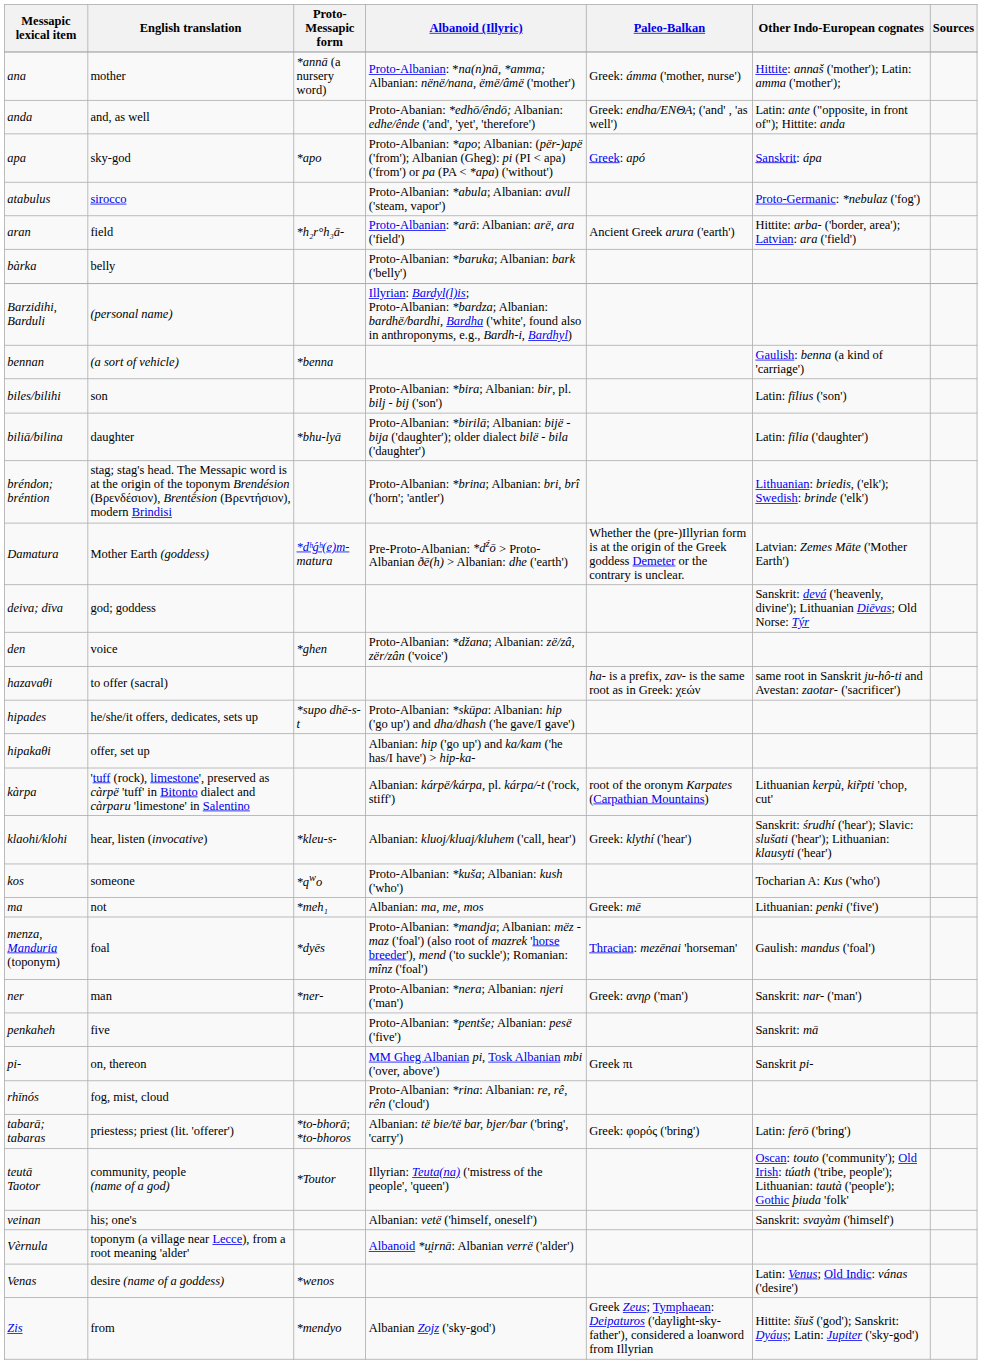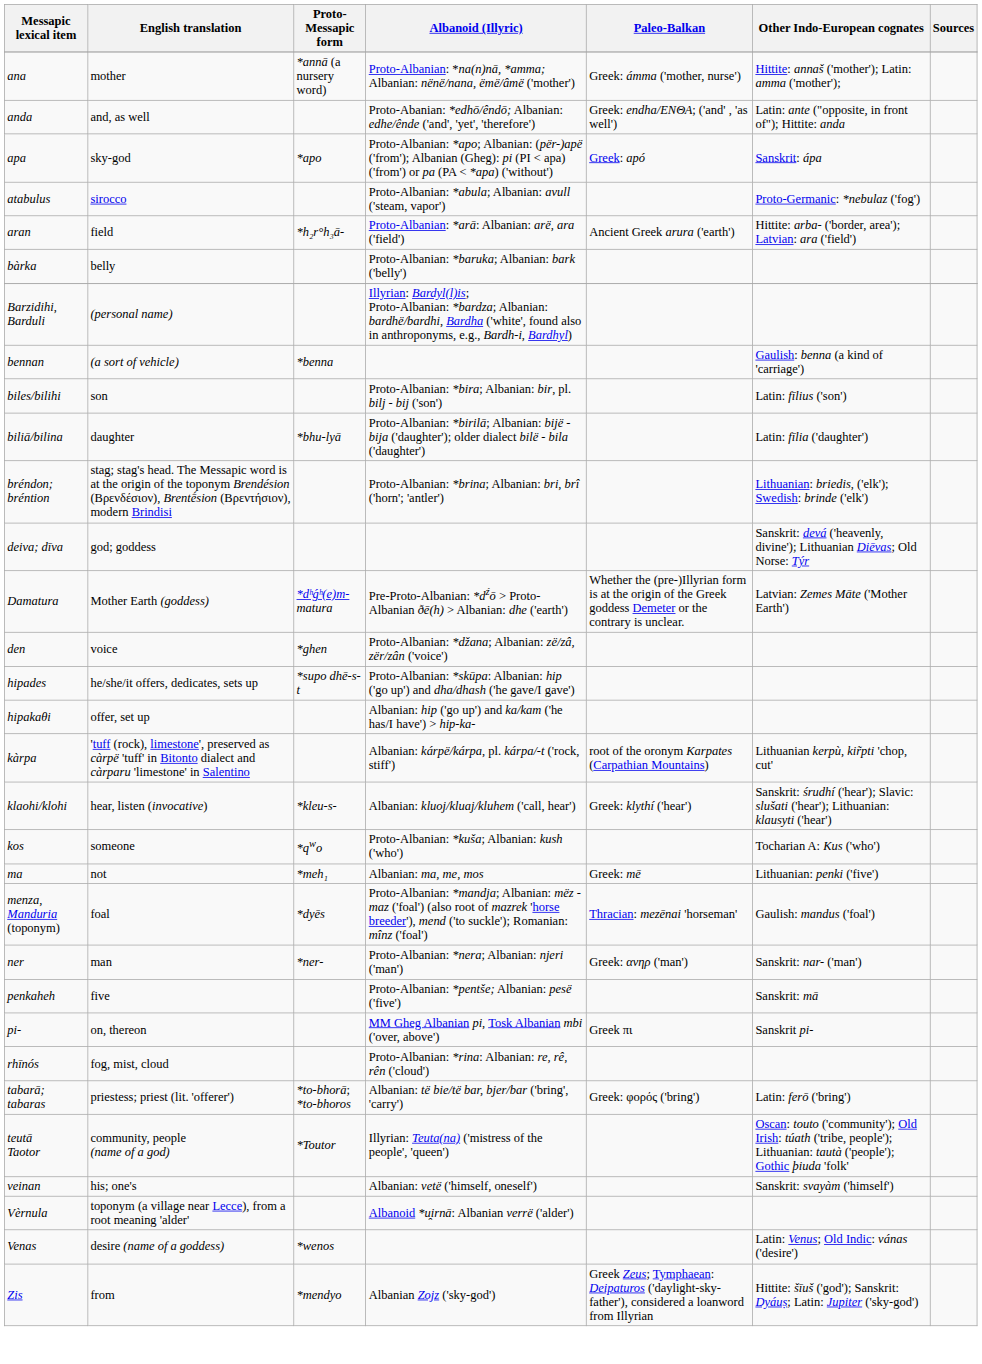rows swapped: Damatura <-> deiva; dīva
- row: hazavaθi | to offer (sacral) | ha- is a prefix, zav- is the same root as in Greek: χεών | same root in Sanskrit ju-hô-ti and Avestan: zaotar- ('sacrificer')
